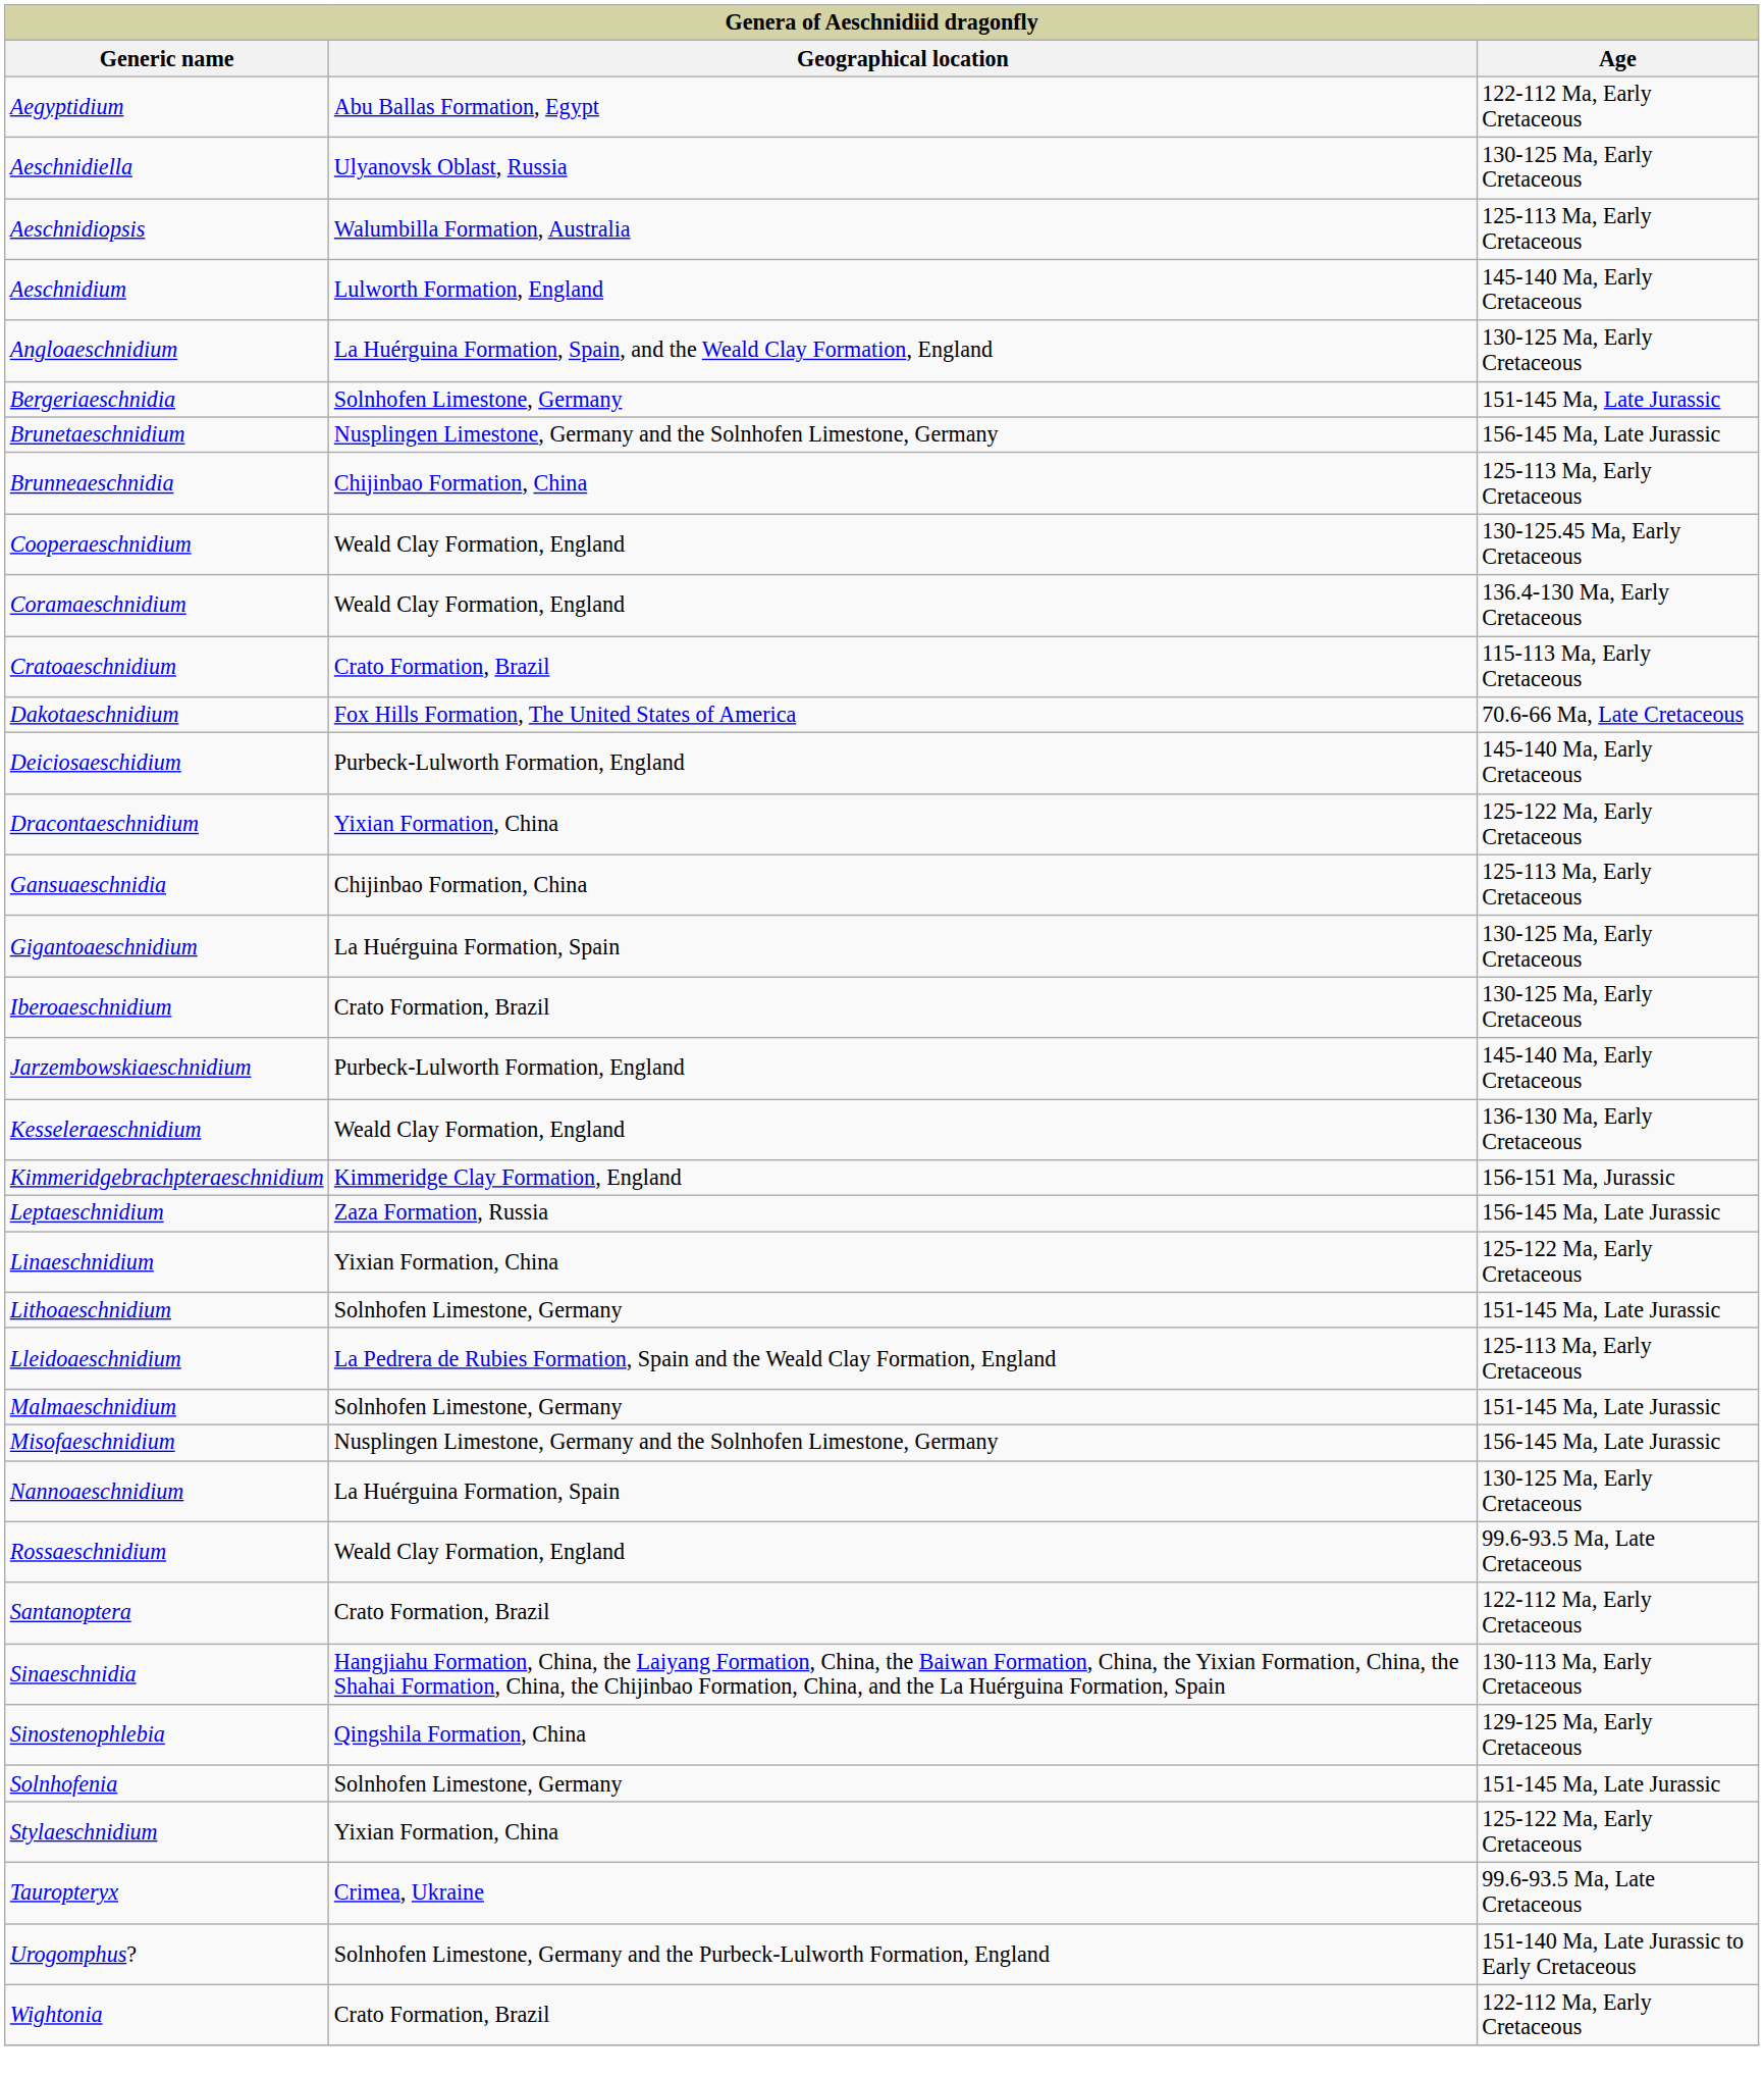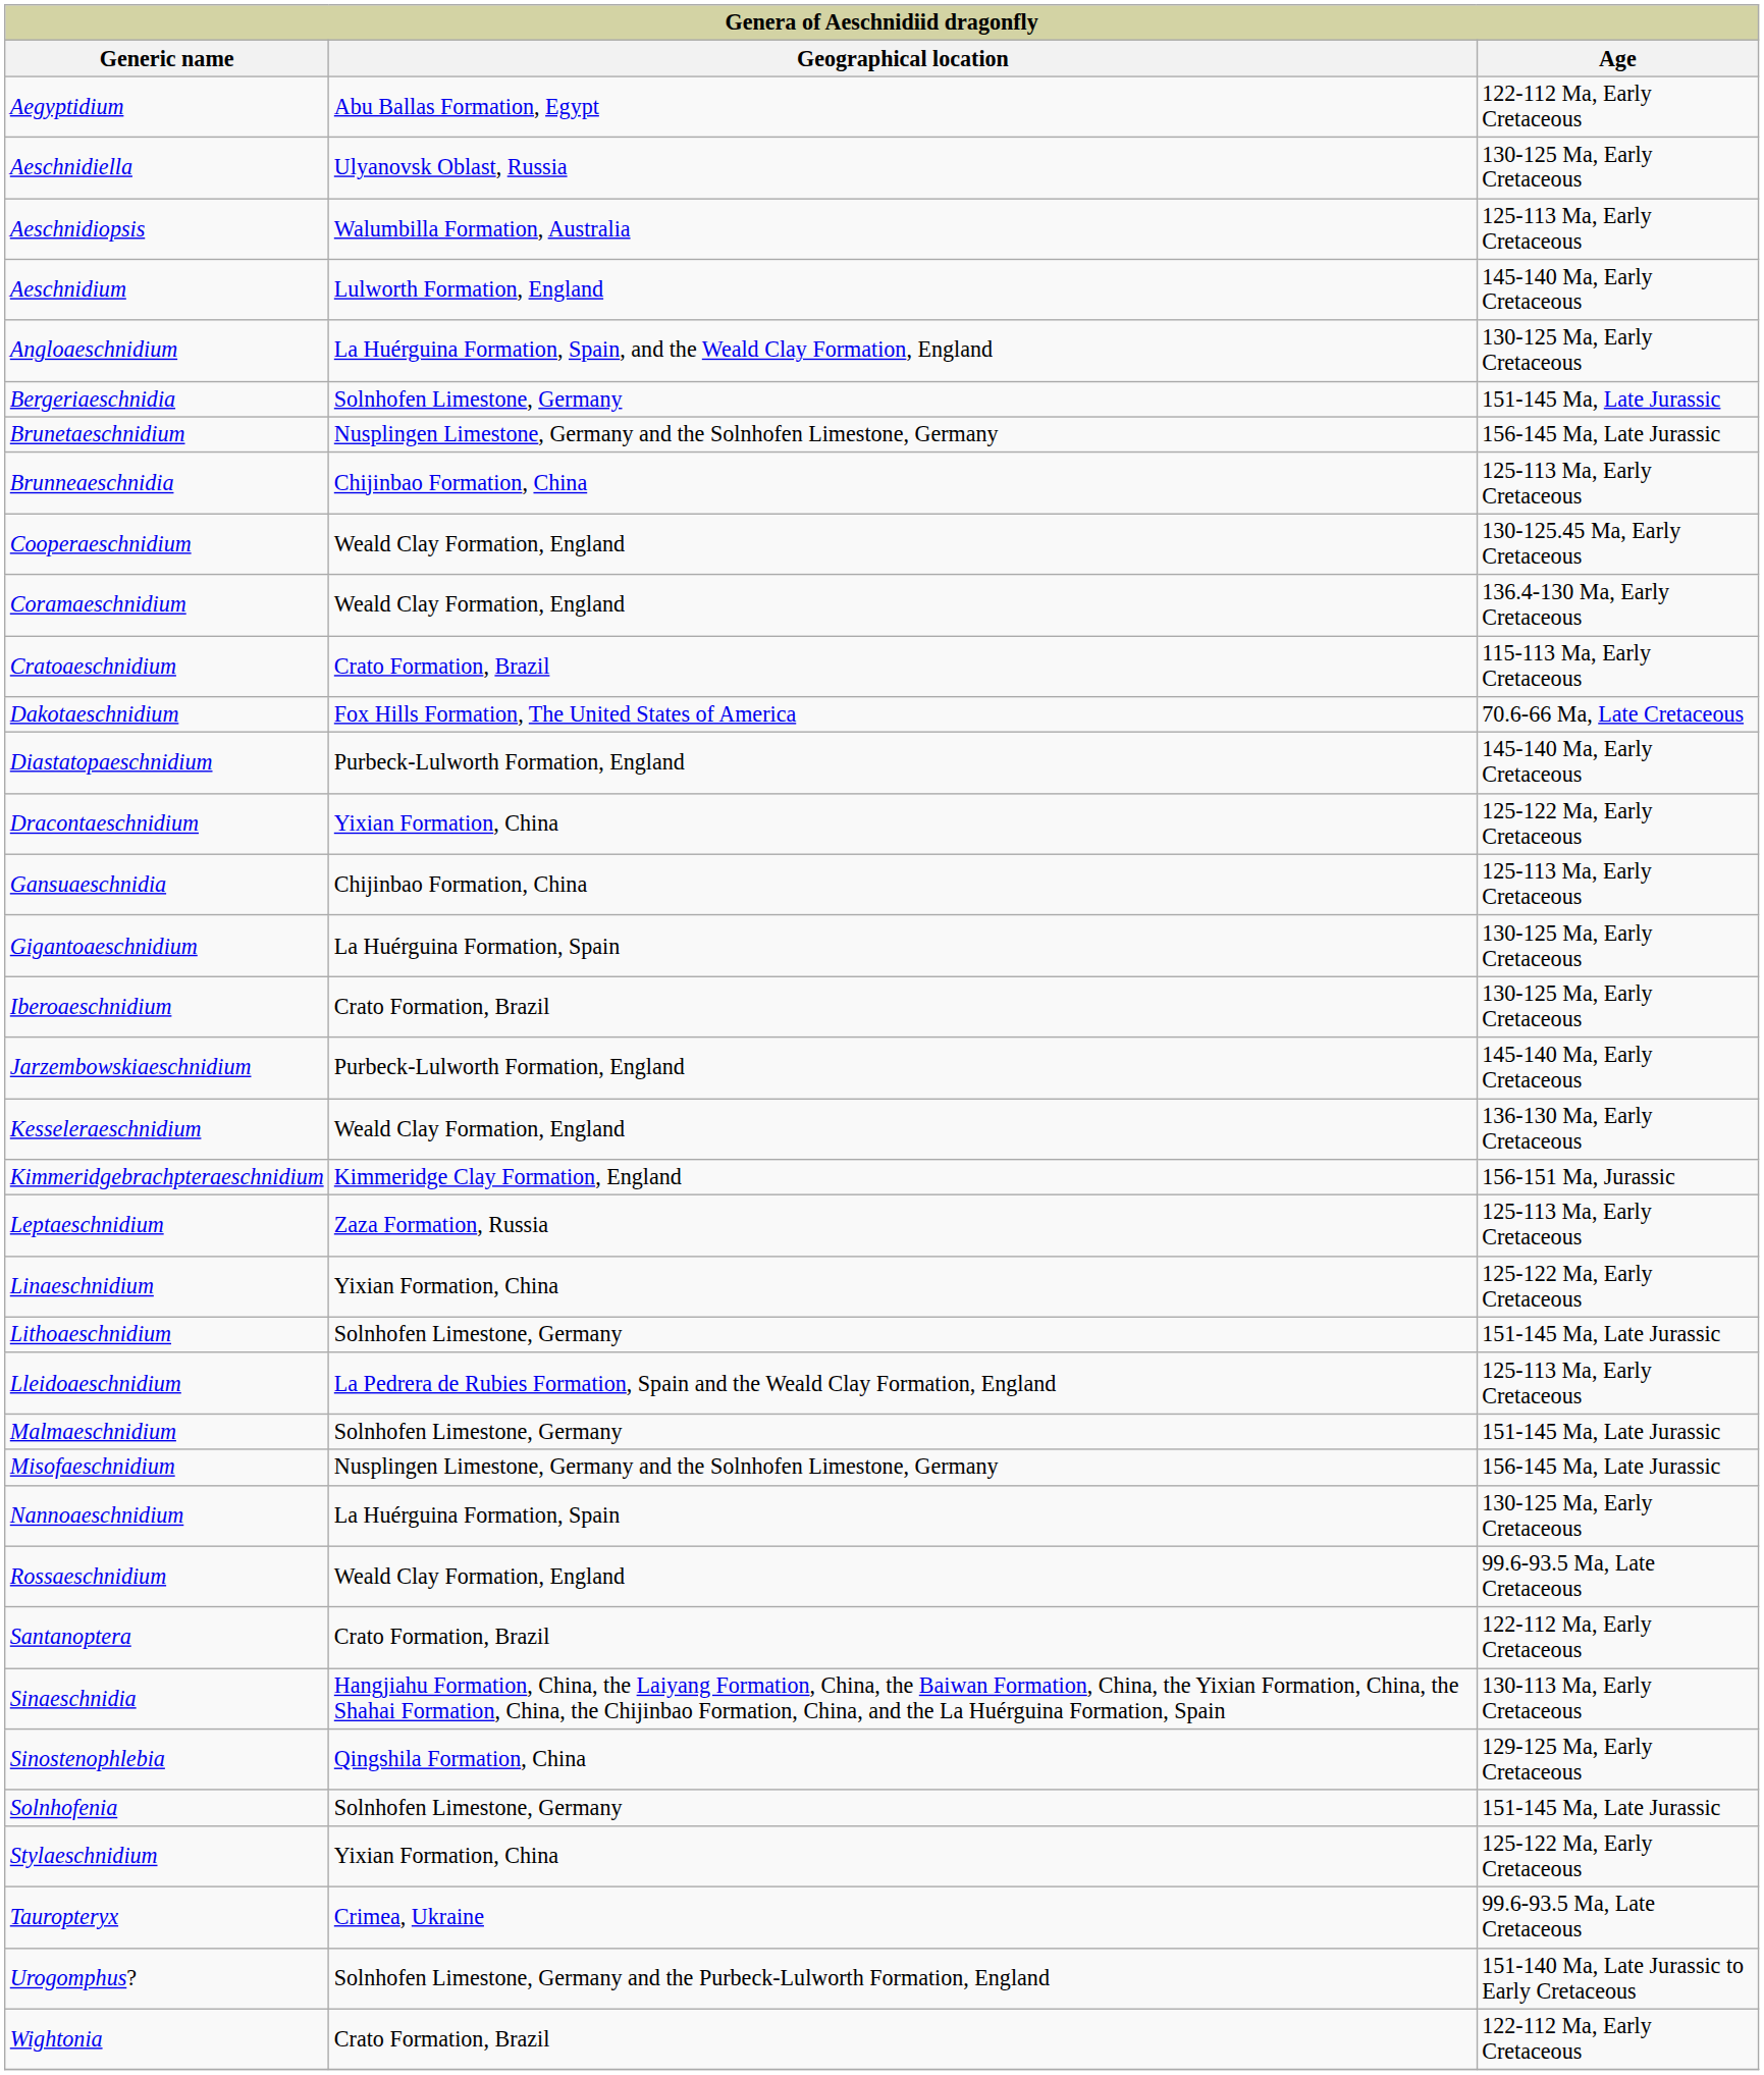- row: Deiciosaeschidium | Purbeck-Lulworth Formation, England | 145-140 Ma, Early Cretaceous
+ row: Diastatopaeschnidium | Purbeck-Lulworth Formation, England | 145-140 Ma, Early Cretaceous
Leptaeschnidium | Age: 156-145 Ma, Late Jurassic -> 125-113 Ma, Early Cretaceous
